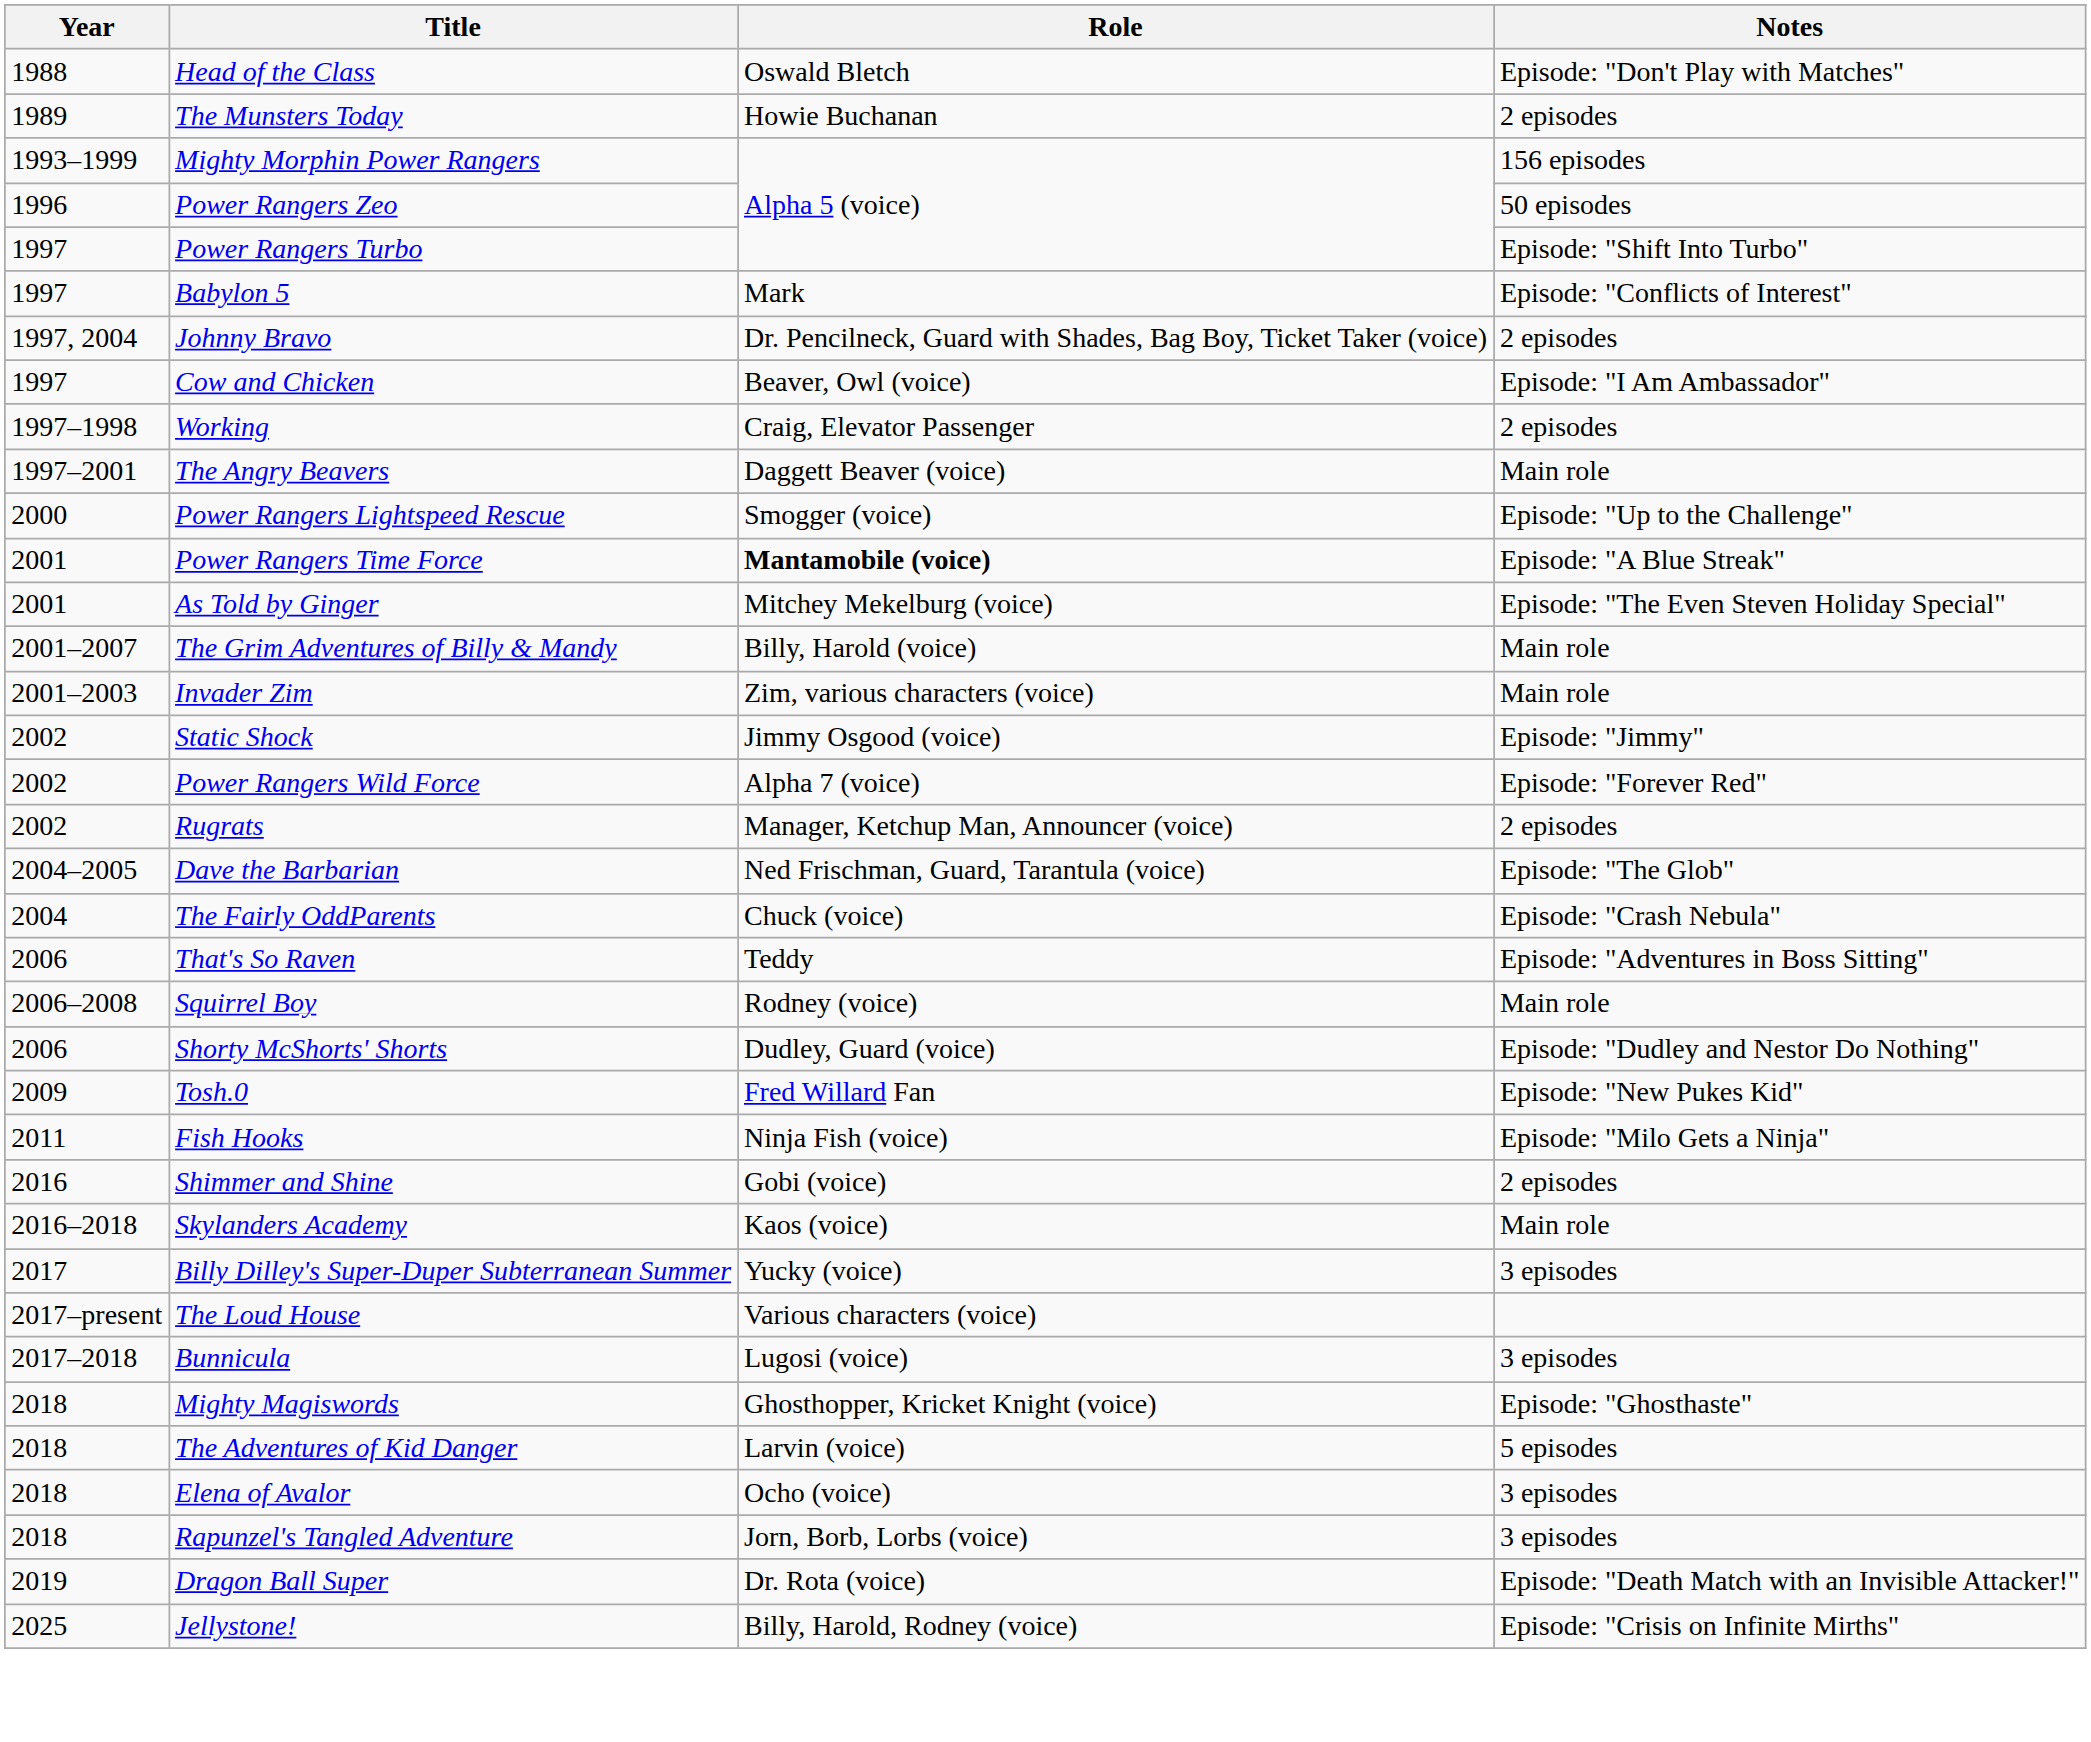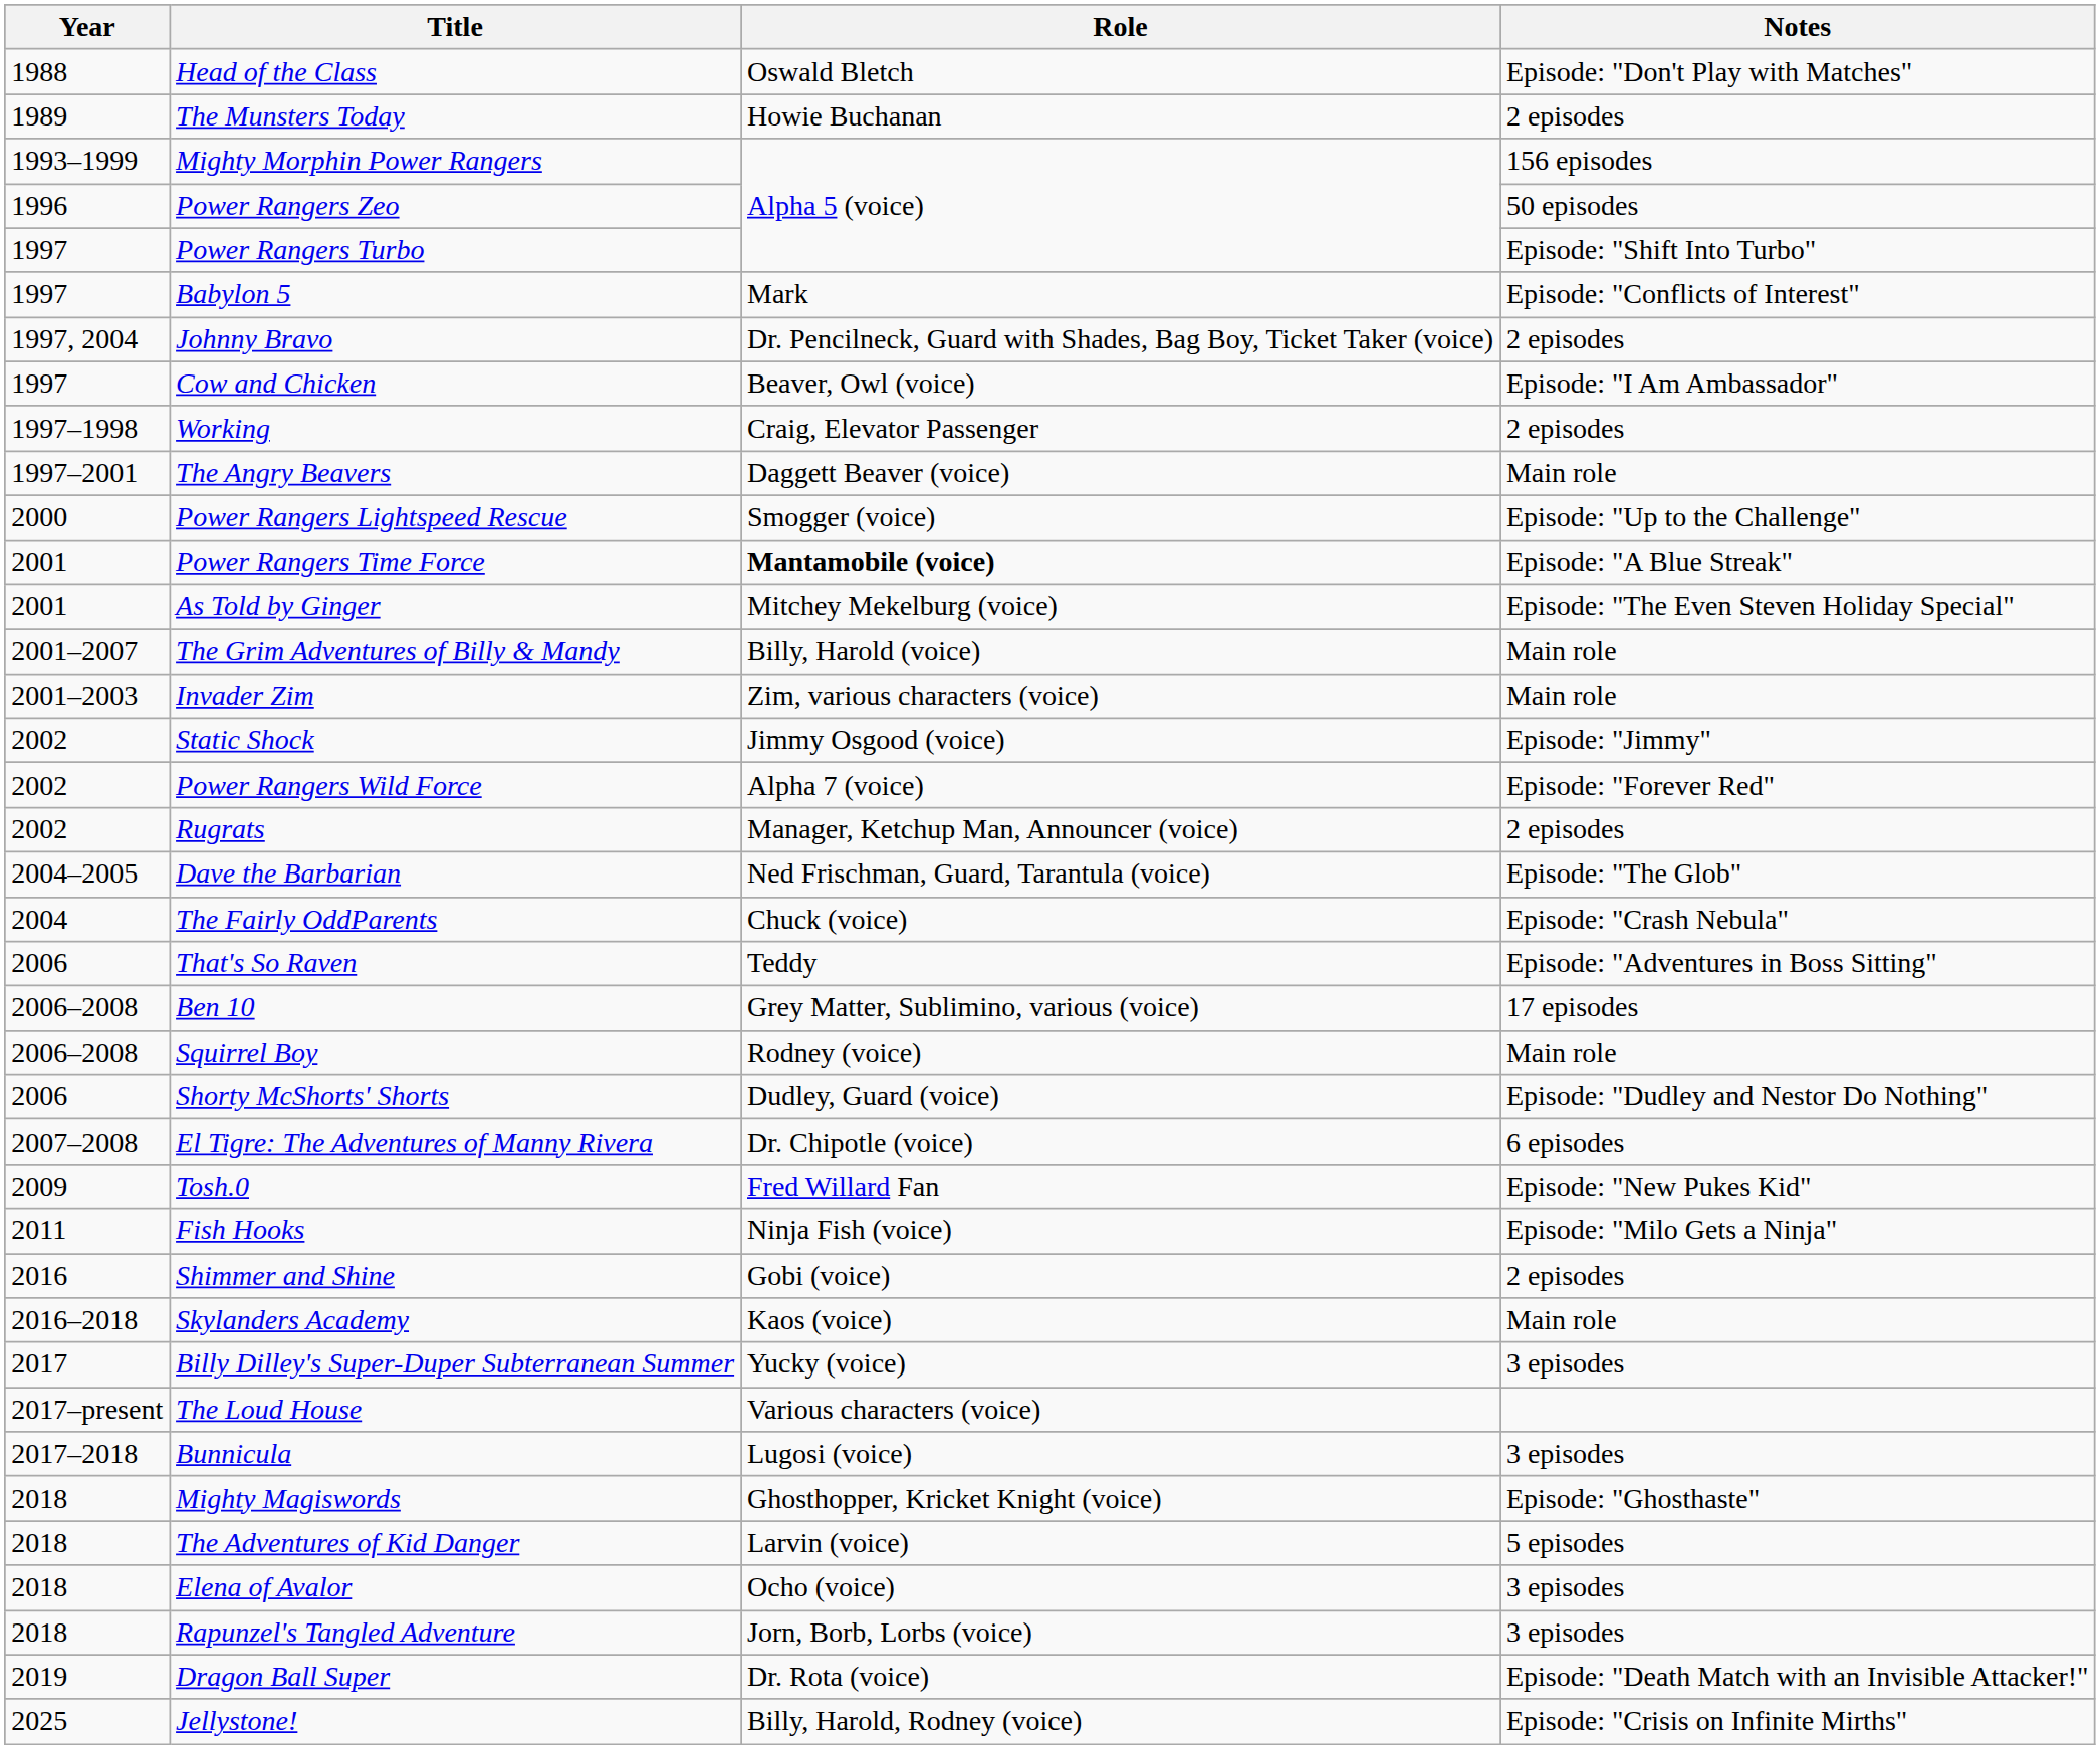+ row: 2006–2008 | Ben 10 | Grey Matter, Sublimino, various (voice) | 17 episodes
+ row: 2007–2008 | El Tigre: The Adventures of Manny Rivera | Dr. Chipotle (voice) | 6 episodes
